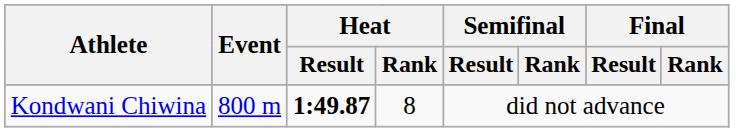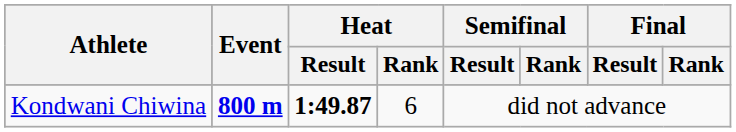Kondwani Chiwina | Event: normal -> bold
Kondwani Chiwina | Heat / Rank: 8 -> 6
